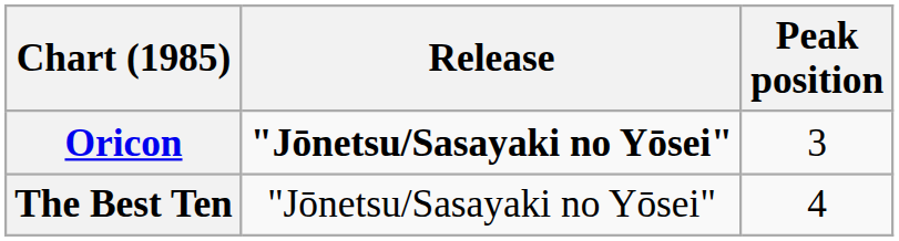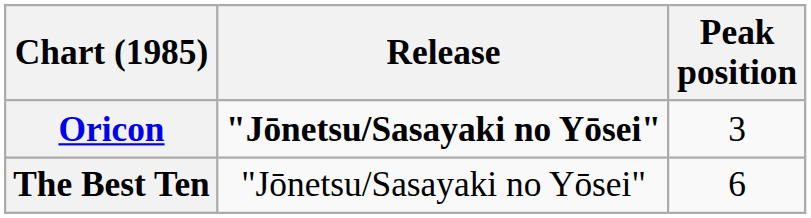The Best Ten | Peak position: 4 -> 6
